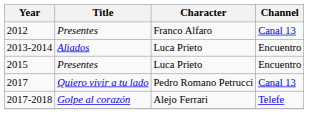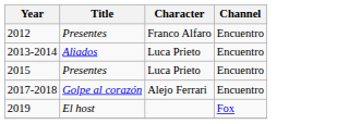2012 | Channel: Canal 13 -> Encuentro
- row: 2017 | Quiero vivir a tu lado | Pedro Romano Petrucci | Canal 13
2017-2018 | Channel: Telefe -> Encuentro
+ row: 2019 | El host | Fox
